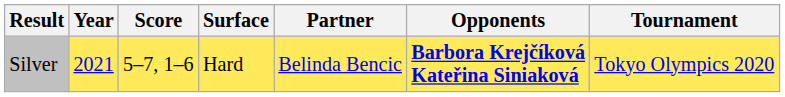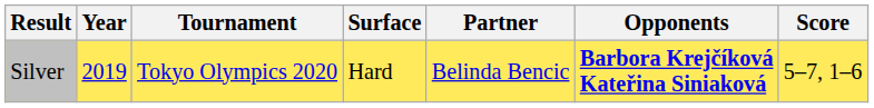columns swapped: Tournament <-> Score
Silver | Year: 2021 -> 2019
